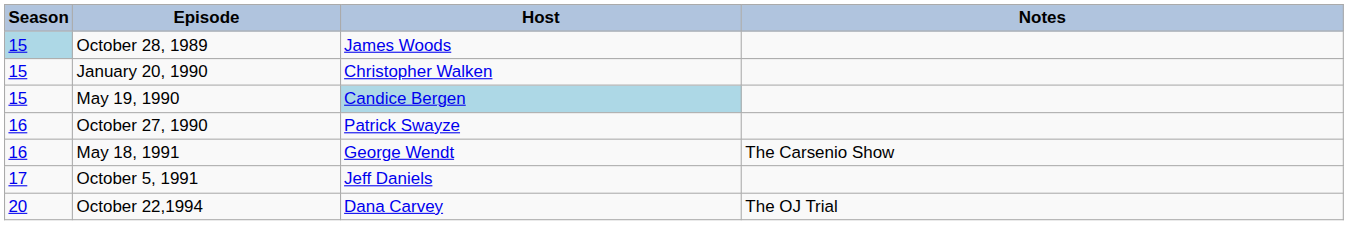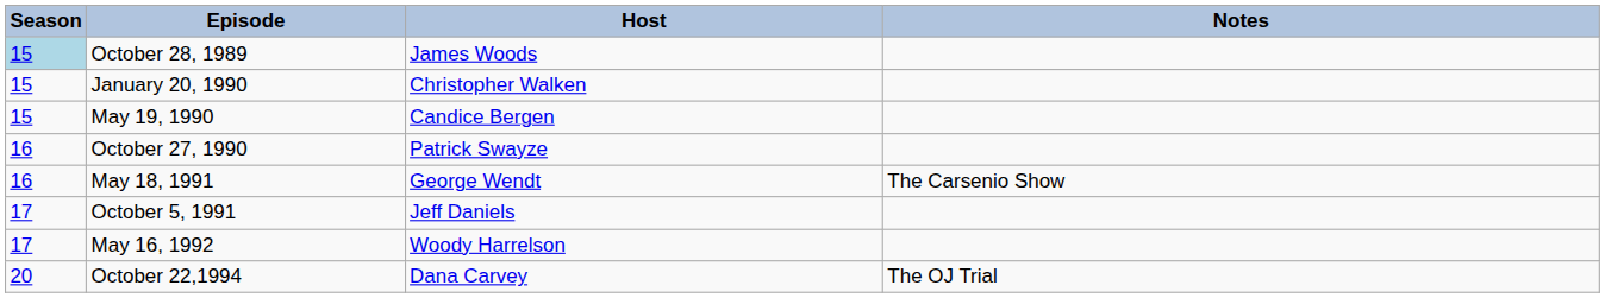May 19, 1990 | Host: lightblue background -> no background
+ row: 17 | May 16, 1992 | Woody Harrelson
